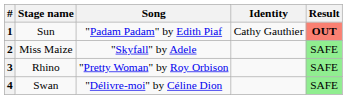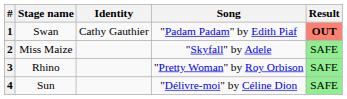columns swapped: Song <-> Identity
1 | Stage name: Sun -> Swan
4 | Stage name: Swan -> Sun
